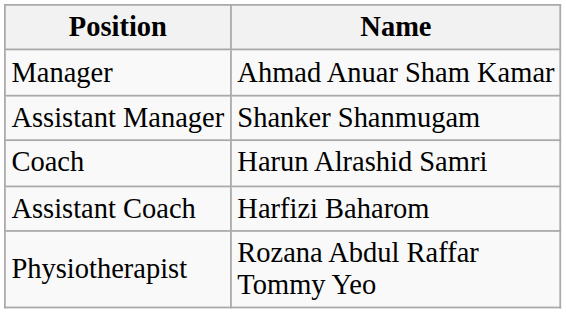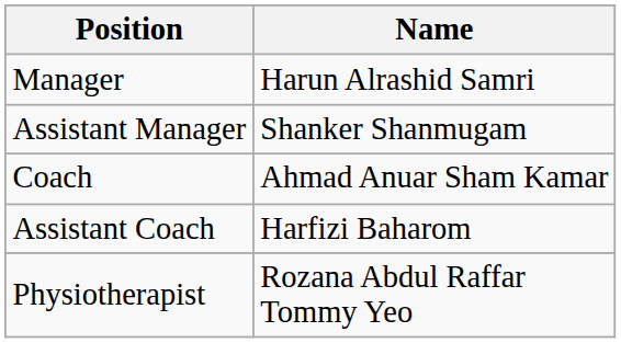Manager | Name: Ahmad Anuar Sham Kamar -> Harun Alrashid Samri
Coach | Name: Harun Alrashid Samri -> Ahmad Anuar Sham Kamar
